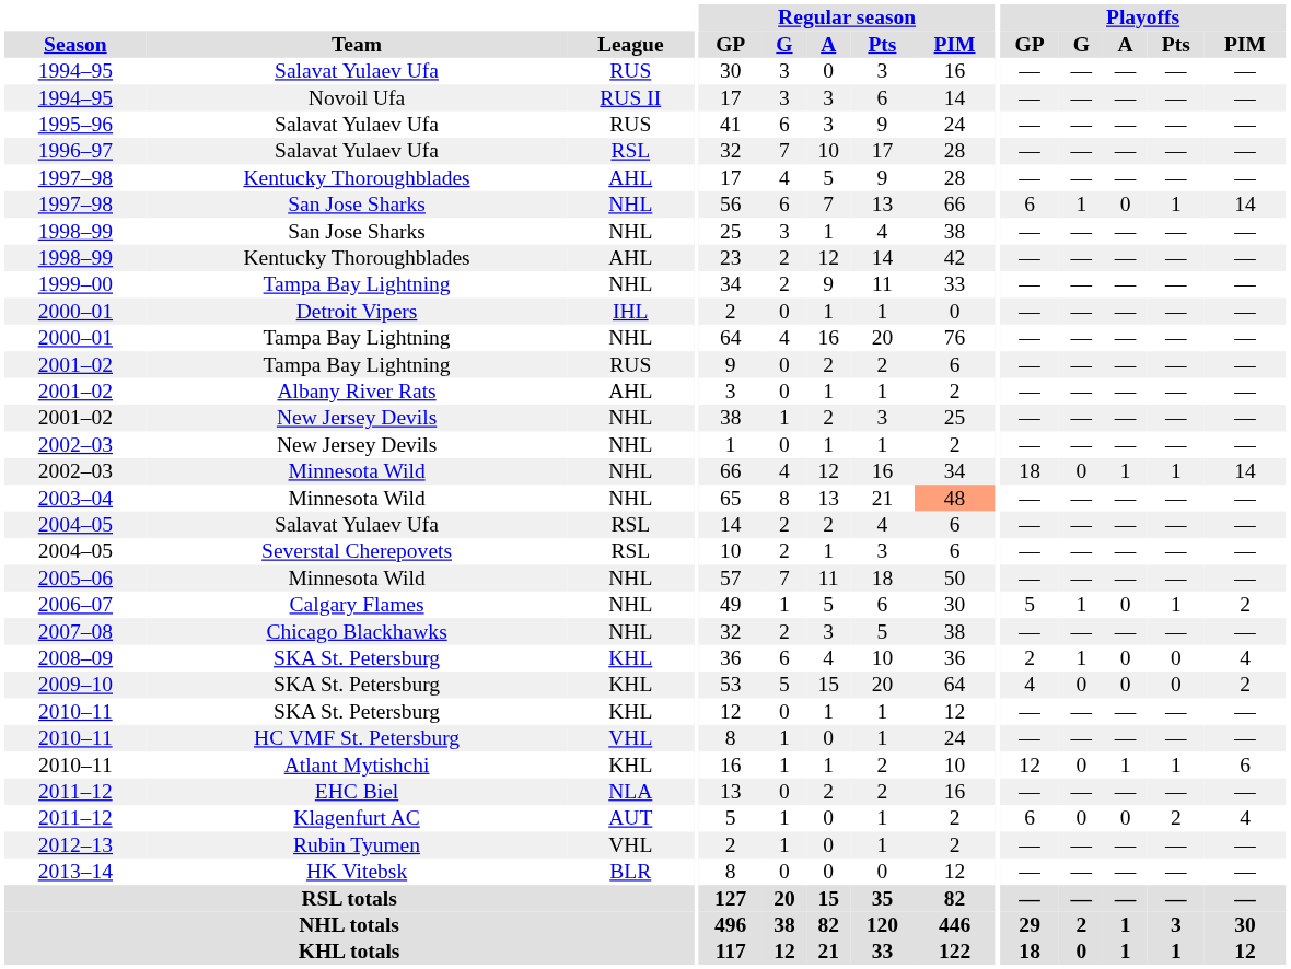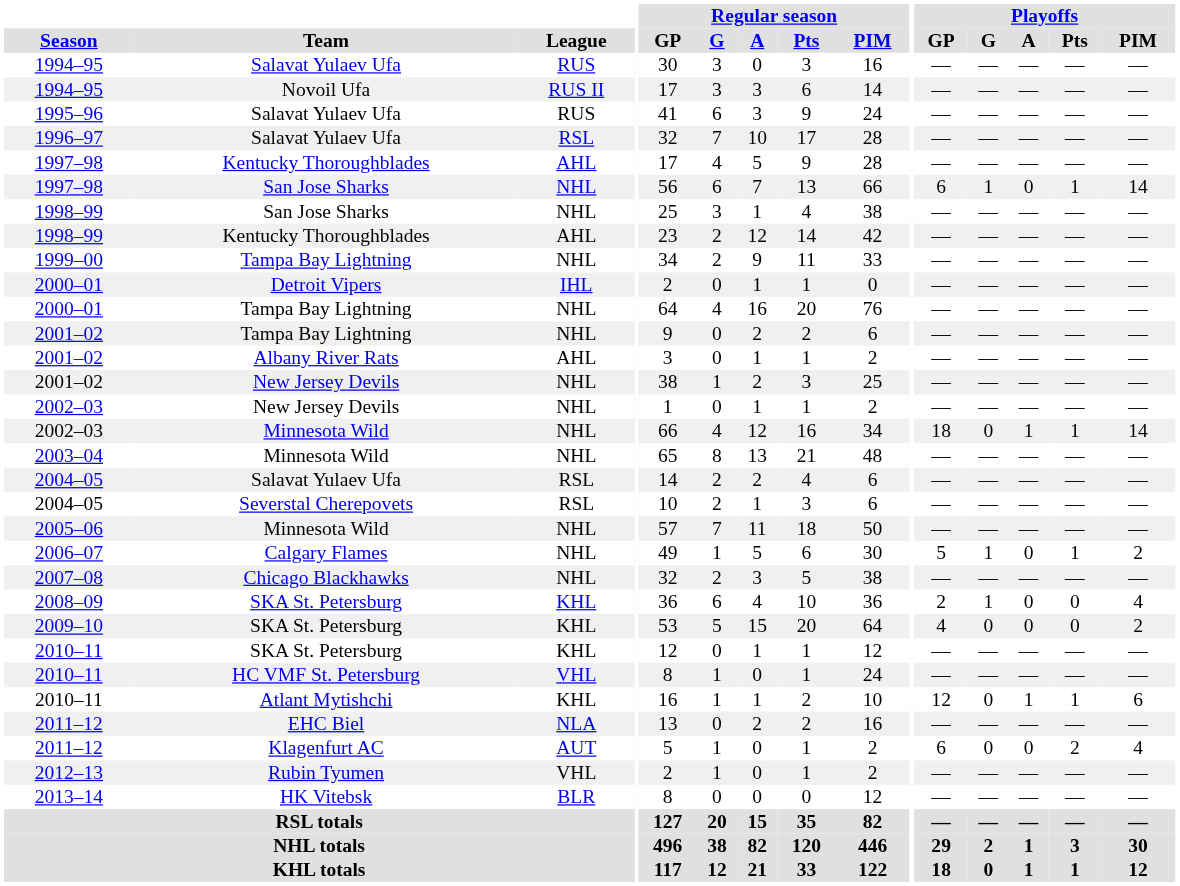2001–02 / Tampa Bay Lightning | League: RUS -> NHL
2003–04 | Regular season / PIM: lightsalmon background -> no background
